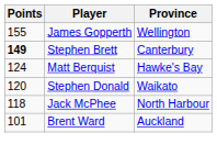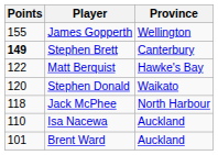Matt Berquist | Points: 124 -> 122
+ row: 110 | Isa Nacewa | Auckland
